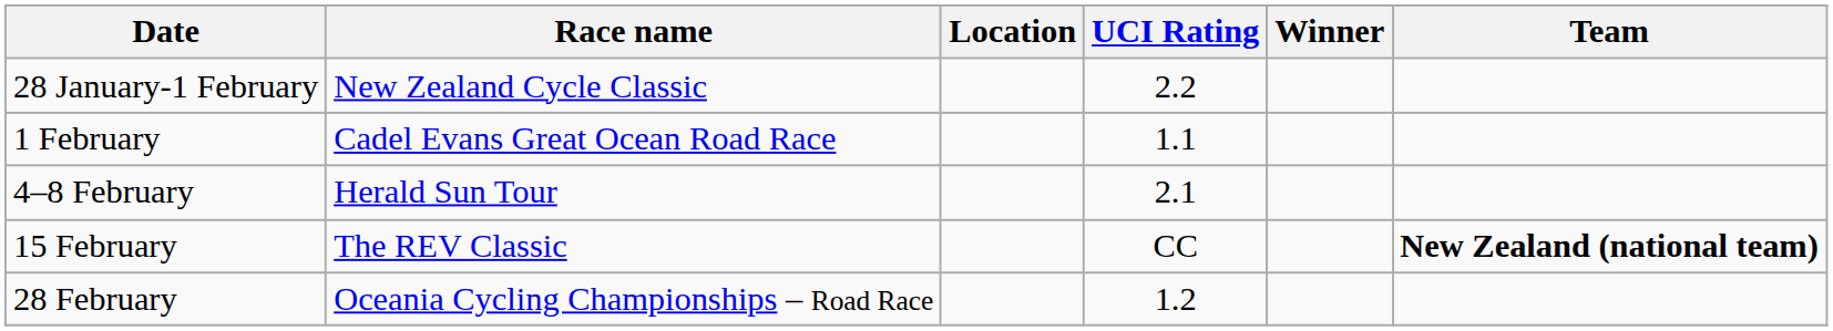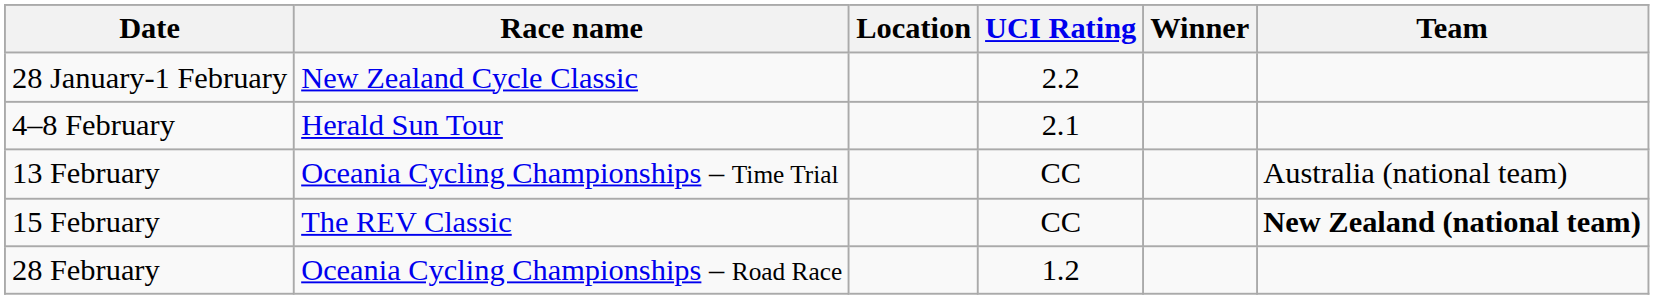- row: 1 February | Cadel Evans Great Ocean Road Race | 1.1
+ row: 13 February | Oceania Cycling Championships – Time Trial | CC | Australia (national team)
